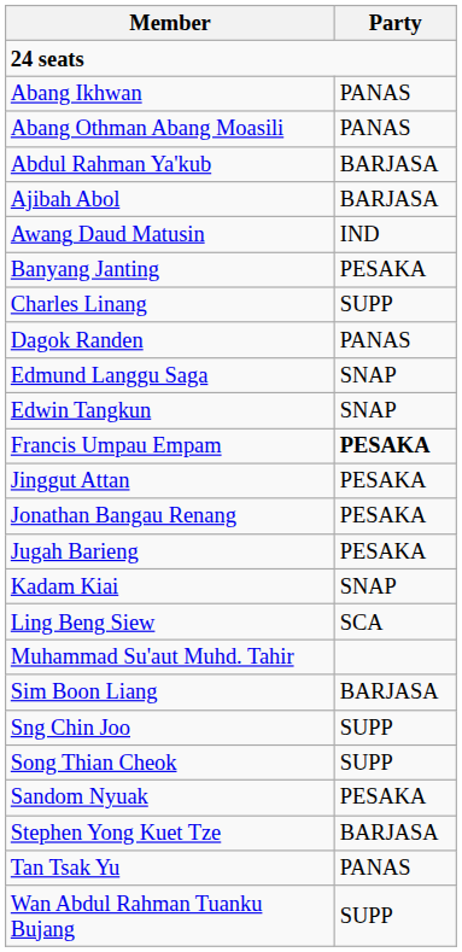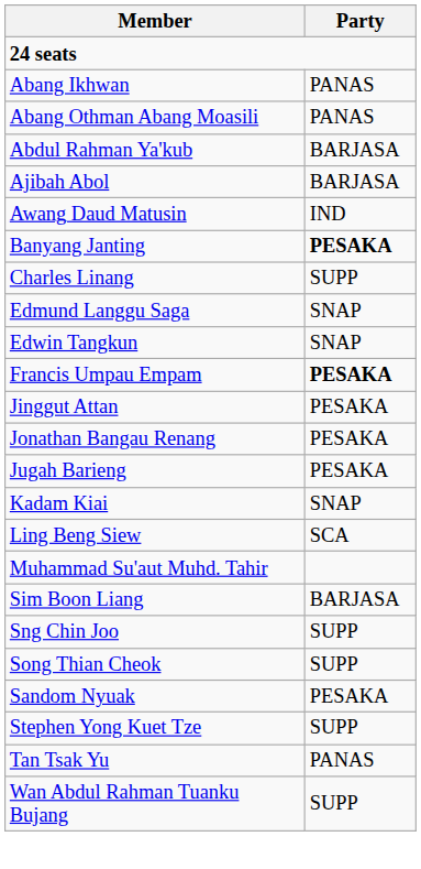Banyang Janting | Party: normal -> bold
- row: Dagok Randen | PANAS
Stephen Yong Kuet Tze | Party: BARJASA -> SUPP
